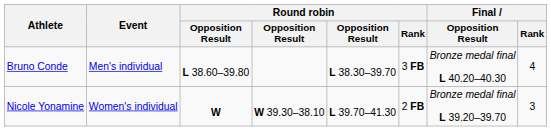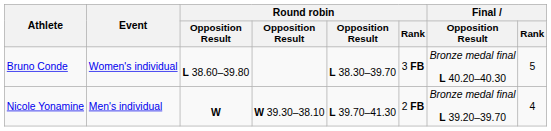Bruno Conde | Event: Men's individual -> Women's individual
Bruno Conde | Final / Rank: 4 -> 5
Nicole Yonamine | Event: Women's individual -> Men's individual
Nicole Yonamine | Final / Rank: 3 -> 4
